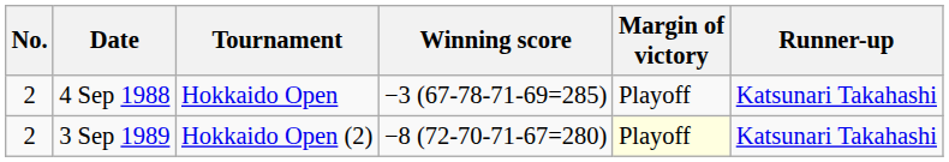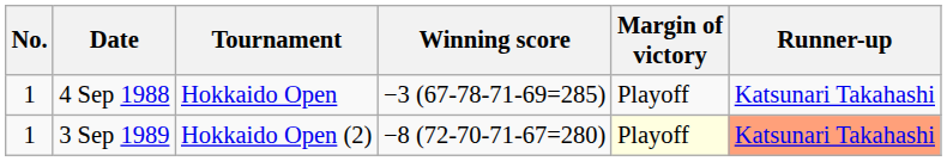4 Sep 1988 | No.: 2 -> 1
3 Sep 1989 | No.: 2 -> 1
3 Sep 1989 | Runner-up: no background -> lightsalmon background
